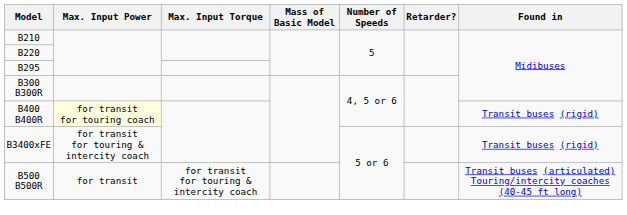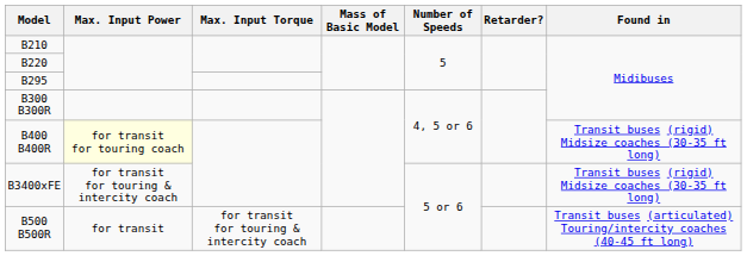B400 B400R | Found in: Transit buses (rigid) -> Transit buses (rigid) Midsize coaches (30-35 ft long)
B3400xFE | Found in: Transit buses (rigid) -> Transit buses (rigid) Midsize coaches (30-35 ft long)
